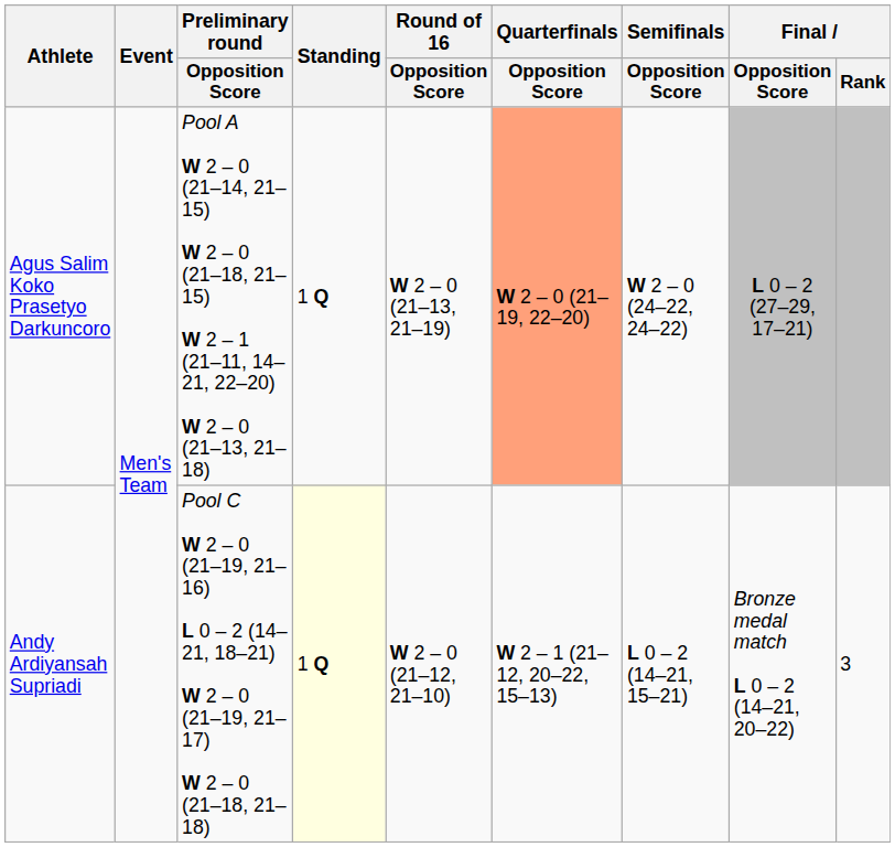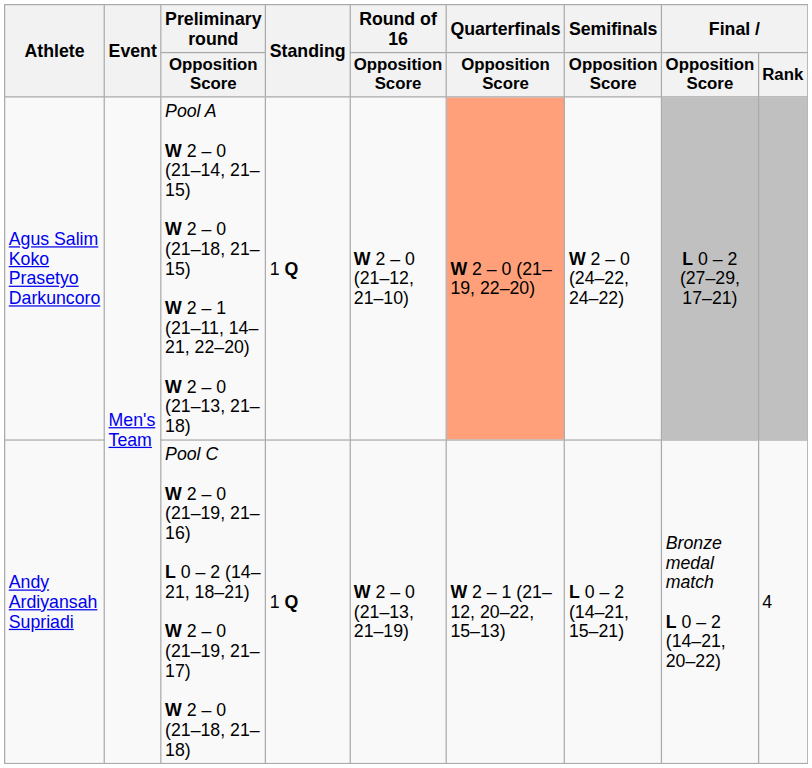Agus Salim Koko Prasetyo Darkuncoro | Round of 16 / Opposition Score: W 2 – 0 (21–13, 21–19) -> W 2 – 0 (21–12, 21–10)
Andy Ardiyansah Supriadi | Standing: lightyellow background -> no background
Andy Ardiyansah Supriadi | Round of 16 / Opposition Score: W 2 – 0 (21–12, 21–10) -> W 2 – 0 (21–13, 21–19)
Andy Ardiyansah Supriadi | Final / Rank: 3 -> 4
